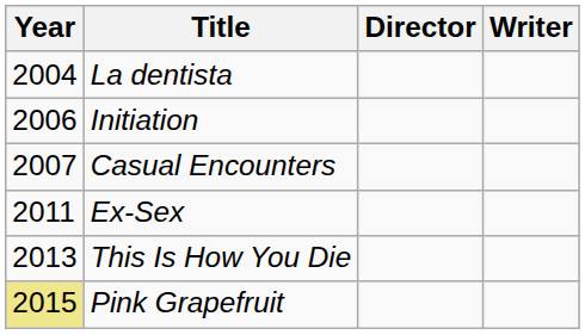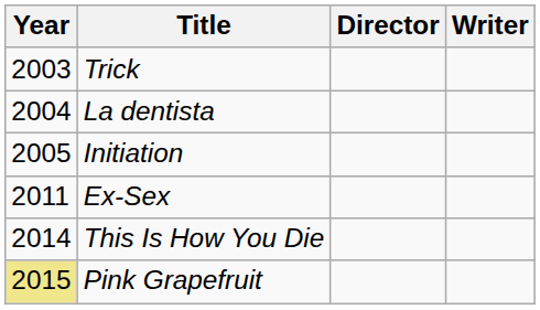+ row: 2003 | Trick
Initiation | Year: 2006 -> 2005
- row: 2007 | Casual Encounters
This Is How You Die | Year: 2013 -> 2014
